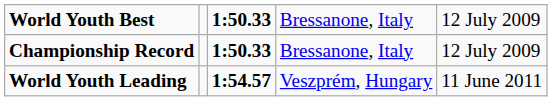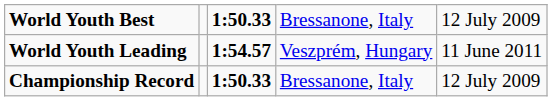rows swapped: Championship Record <-> World Youth Leading
